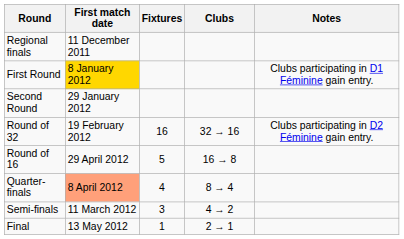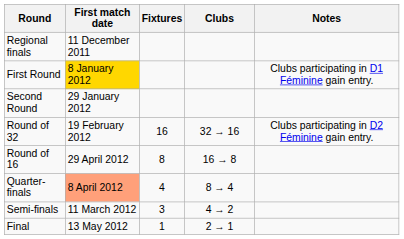Round of 16 | Fixtures: 5 -> 8
